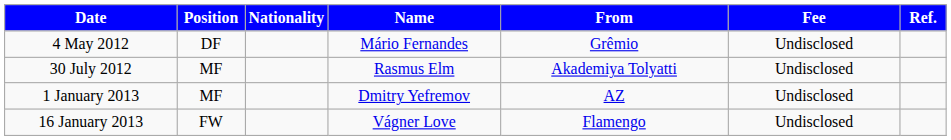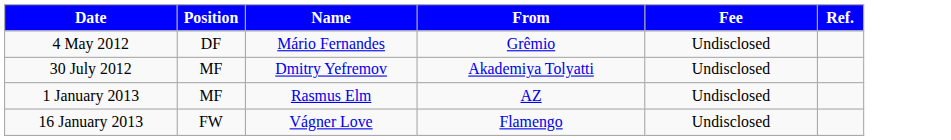- column: Nationality
30 July 2012 | Name: Rasmus Elm -> Dmitry Yefremov
1 January 2013 | Name: Dmitry Yefremov -> Rasmus Elm
